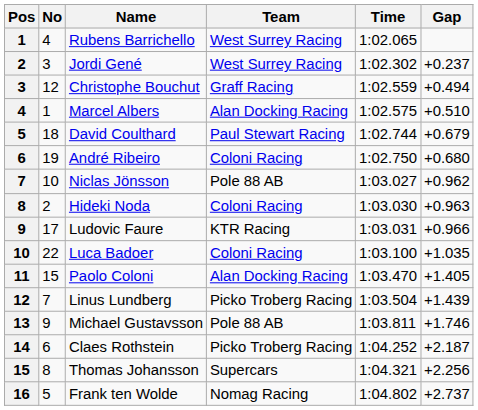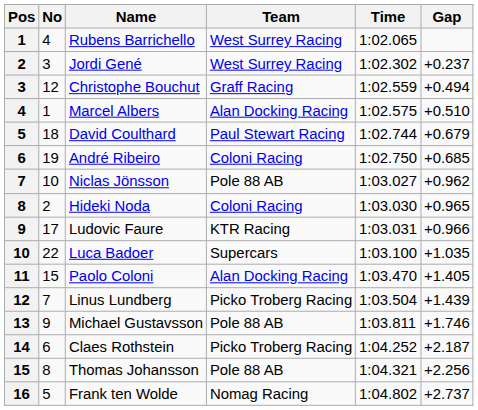André Ribeiro | Gap: +0.680 -> +0.685
Hideki Noda | Gap: +0.963 -> +0.965
Luca Badoer | Team: Coloni Racing -> Supercars
Thomas Johansson | Team: Supercars -> Pole 88 AB
